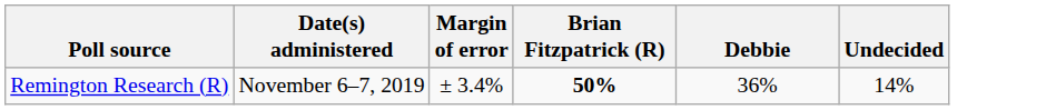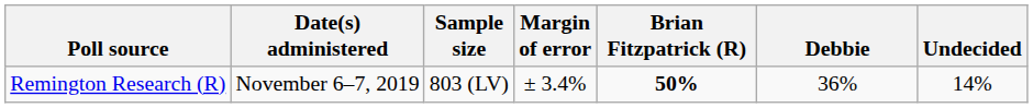+ column: Sample size | 803 (LV)
